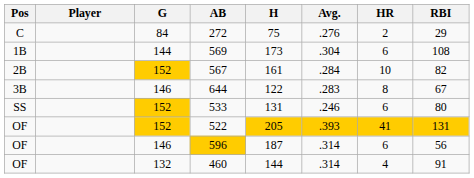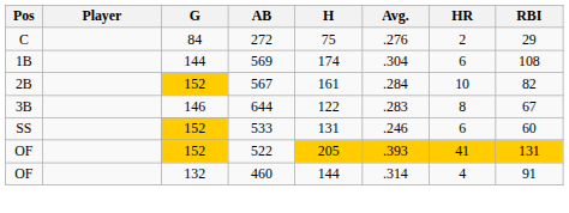569 | H: 173 -> 174
533 | RBI: 80 -> 60
- row: OF | 146 | 596 | 187 | .314 | 6 | 56
